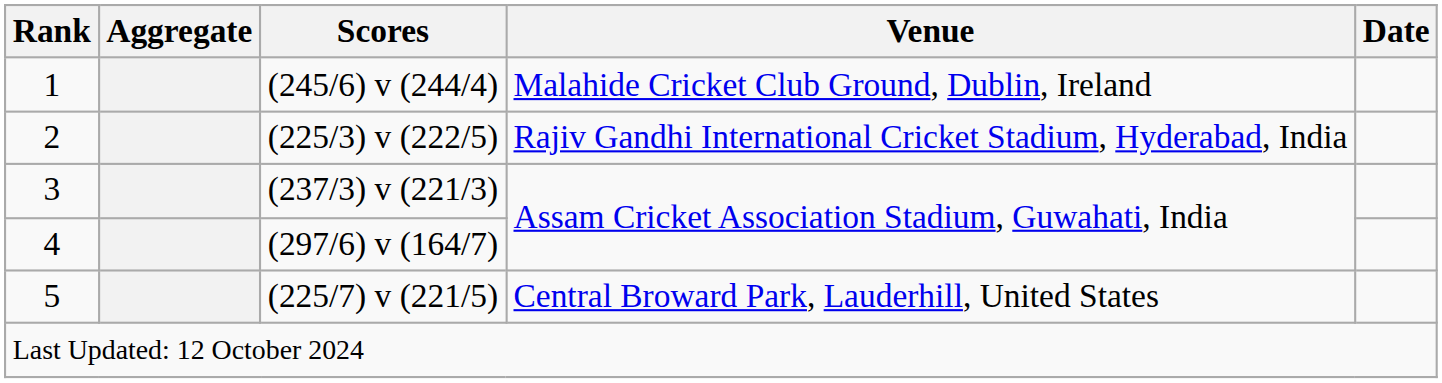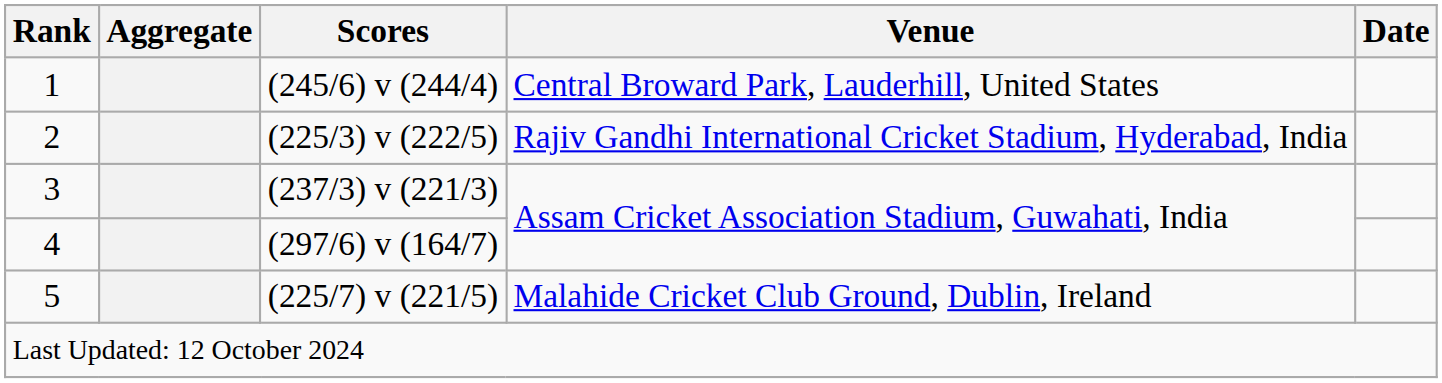1 | Venue: Malahide Cricket Club Ground, Dublin, Ireland -> Central Broward Park, Lauderhill, United States
5 | Venue: Central Broward Park, Lauderhill, United States -> Malahide Cricket Club Ground, Dublin, Ireland
